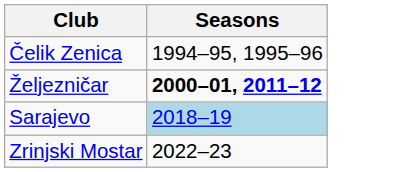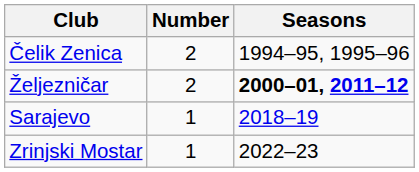+ column: Number | 2 | 2 | 1 | 1
Sarajevo | Seasons: lightblue background -> no background
